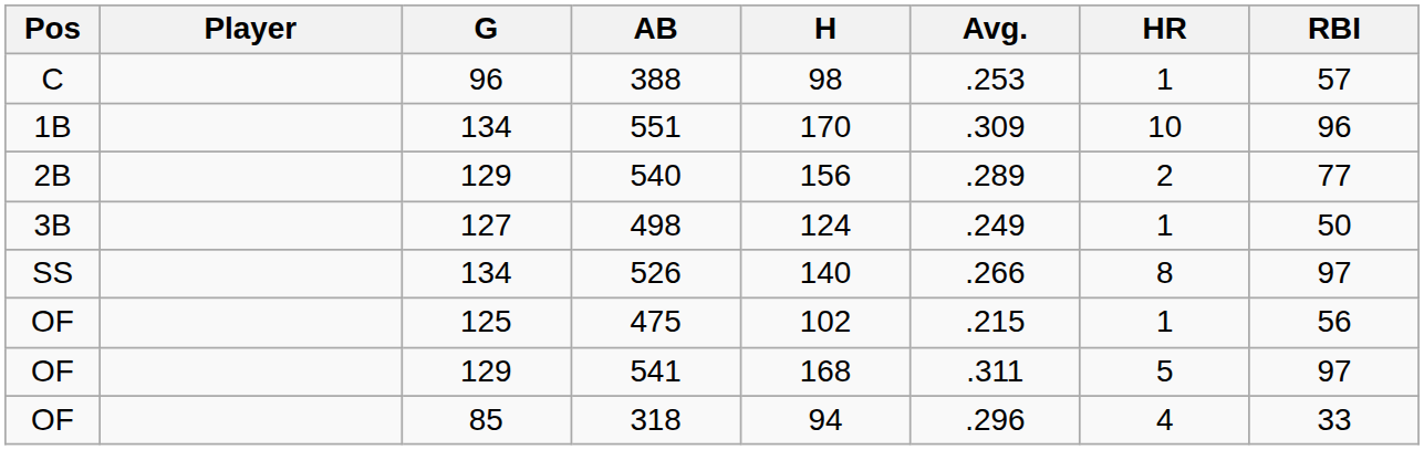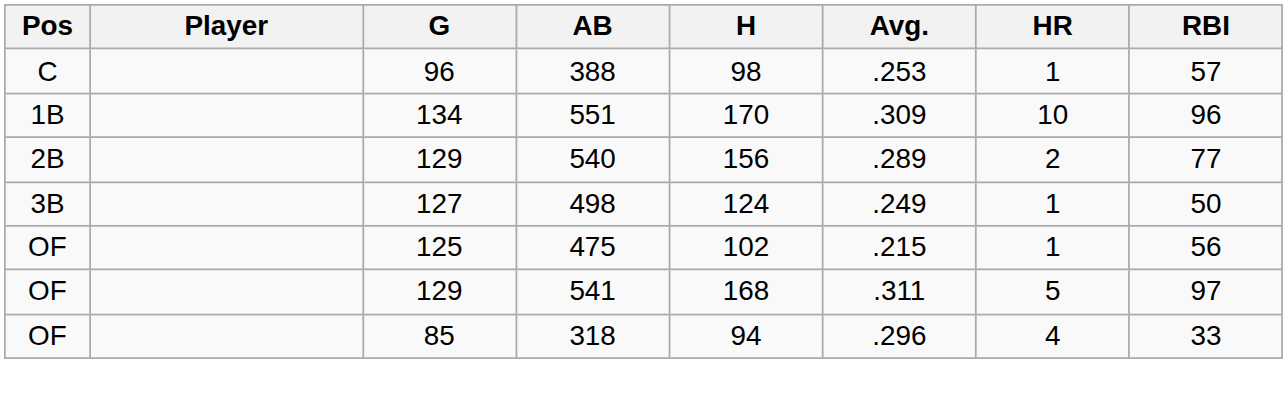- row: SS | 134 | 526 | 140 | .266 | 8 | 97
